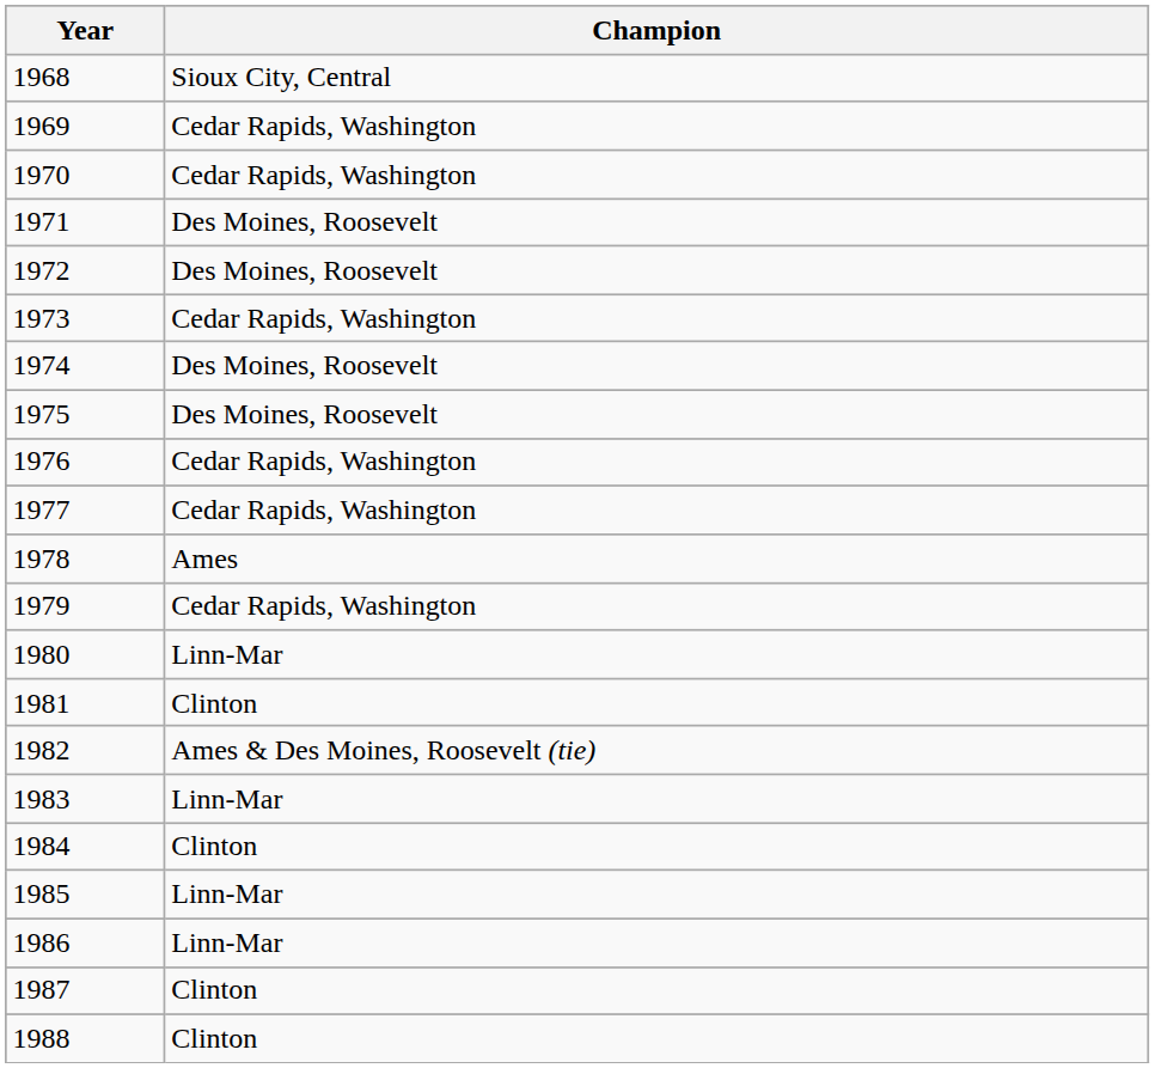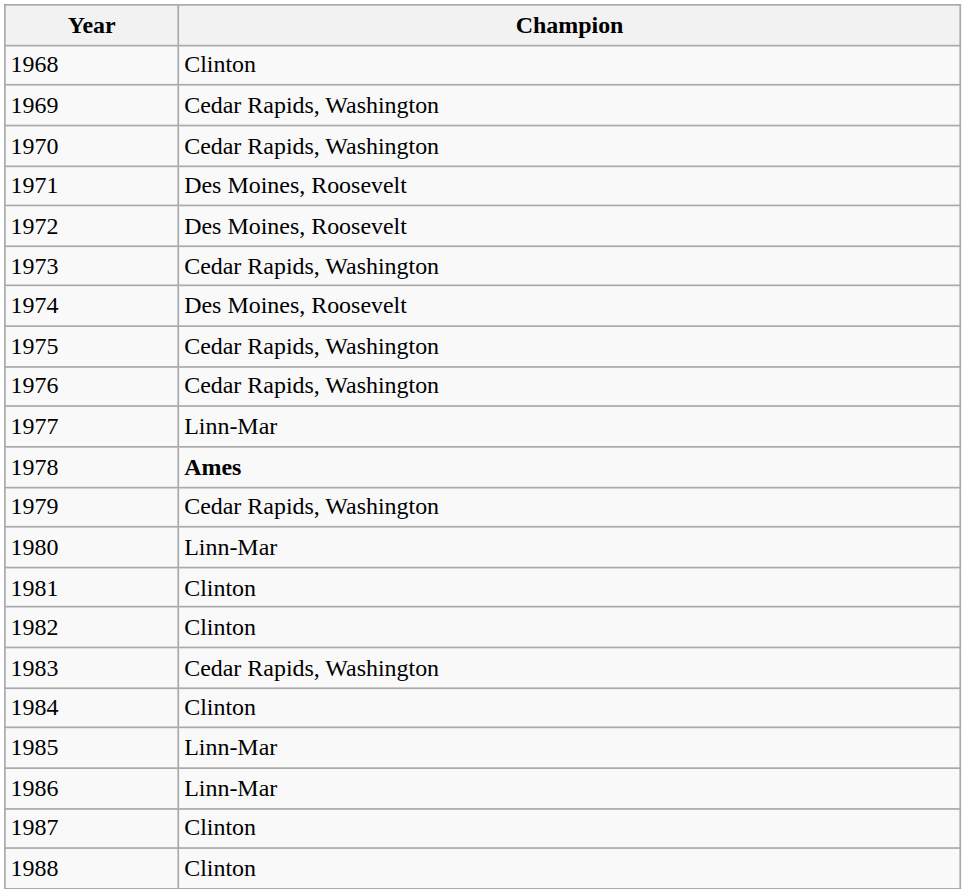1968 | Champion: Sioux City, Central -> Clinton
1975 | Champion: Des Moines, Roosevelt -> Cedar Rapids, Washington
1977 | Champion: Cedar Rapids, Washington -> Linn-Mar
1978 | Champion: normal -> bold
1982 | Champion: Ames & Des Moines, Roosevelt (tie) -> Clinton
1983 | Champion: Linn-Mar -> Cedar Rapids, Washington
